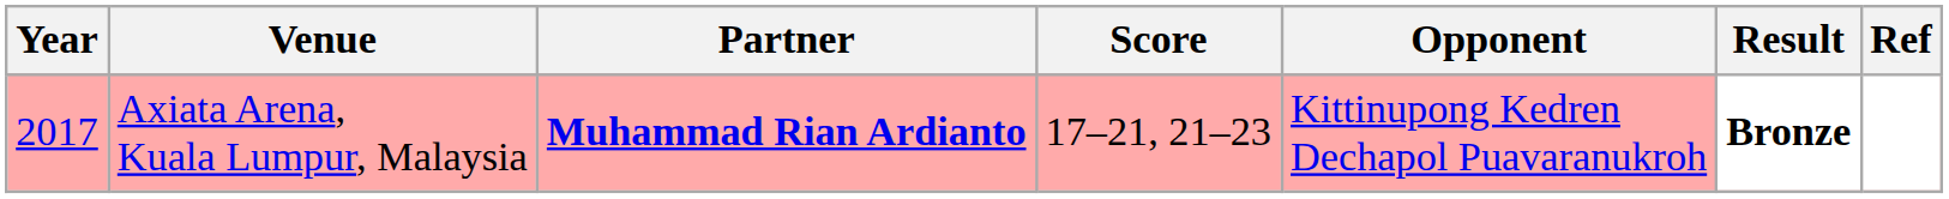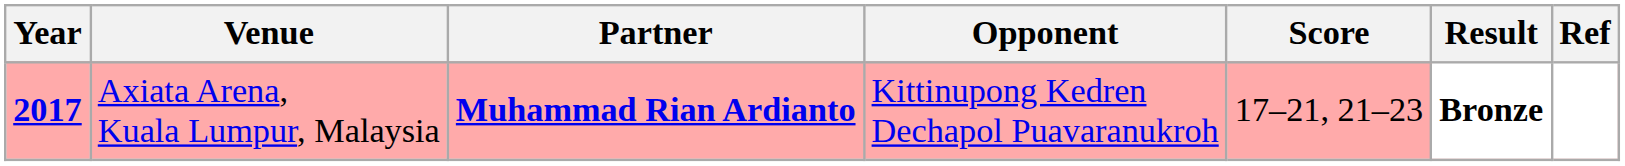columns swapped: Opponent <-> Score
Axiata Arena, Kuala Lumpur, Malaysia | Year: normal -> bold
